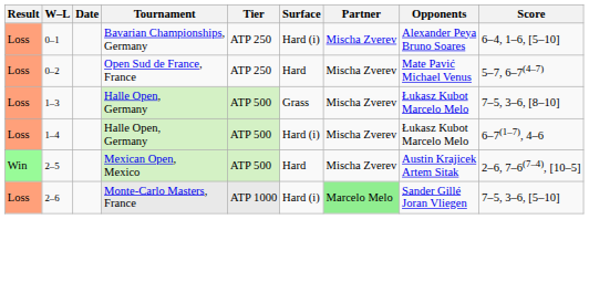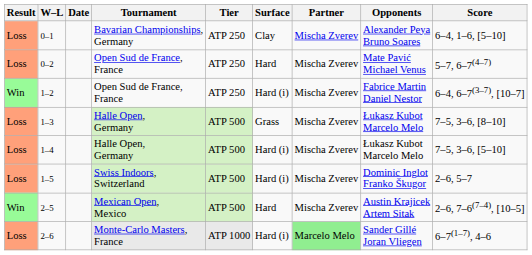0–1 | Surface: Hard (i) -> Clay
+ row: Win | 1–2 | Open Sud de France, France | ATP 250 | Hard (i) | Mischa Zverev | Fabrice Martin Daniel Nestor | 6–4, 6–7(3–7), [10–7]
1–4 | Score: 6–7(1–7), 4–6 -> 7–5, 3–6, [5–10]
+ row: Loss | 1–5 | Swiss Indoors, Switzerland | ATP 500 | Hard (i) | Mischa Zverev | Dominic Inglot Franko Škugor | 2–6, 5–7
2–6 | Score: 7–5, 3–6, [5–10] -> 6–7(1–7), 4–6
